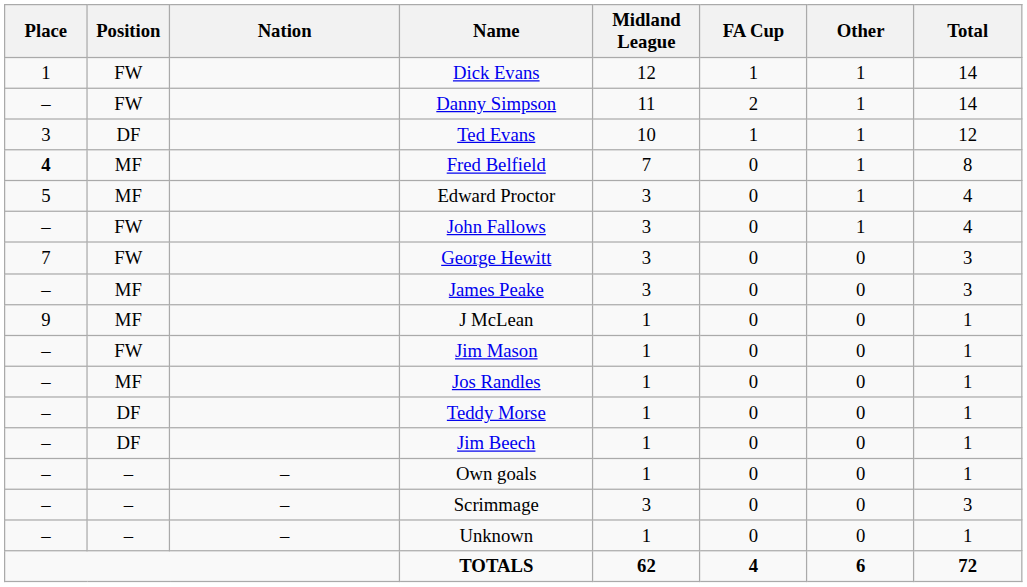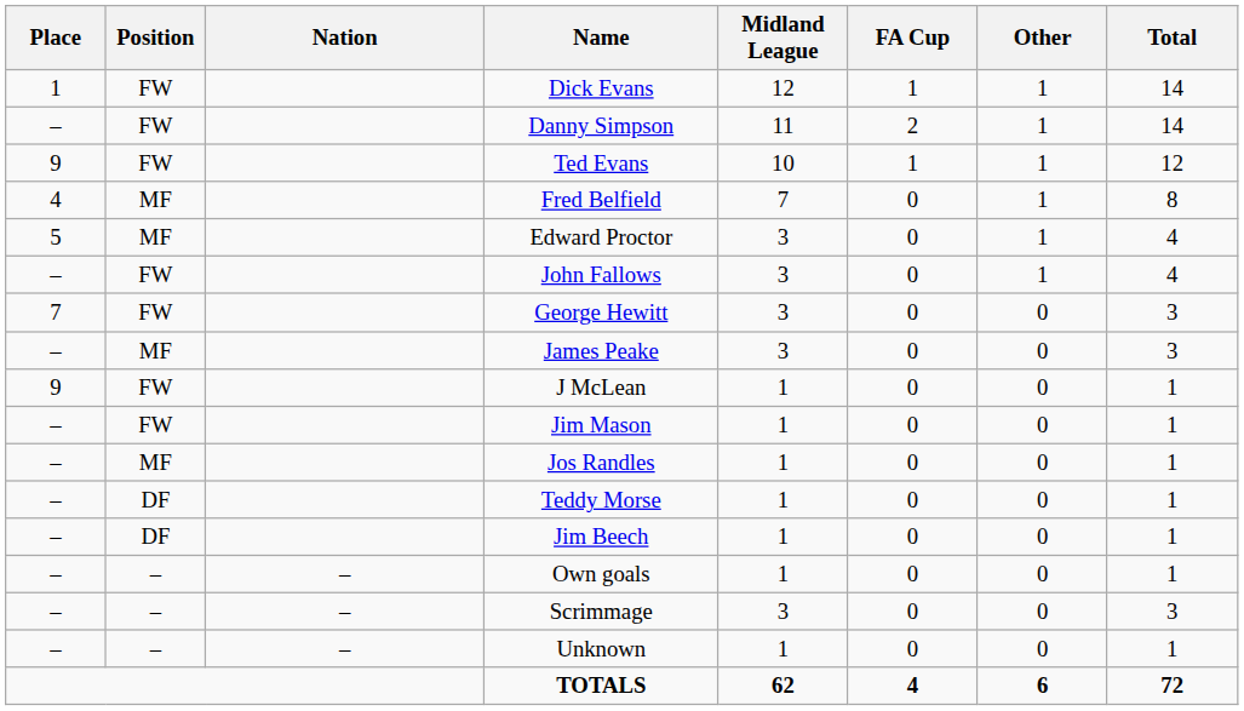Ted Evans | Place: 3 -> 9
Ted Evans | Position: DF -> FW
Fred Belfield | Place: bold -> normal
J McLean | Position: MF -> FW
